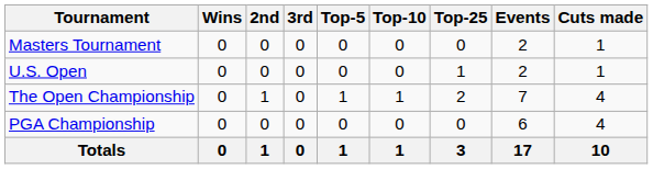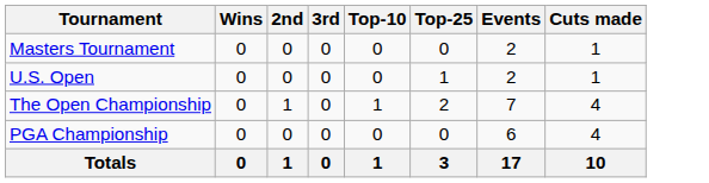- column: Top-5 | 0 | 0 | 1 | 0 | 1
